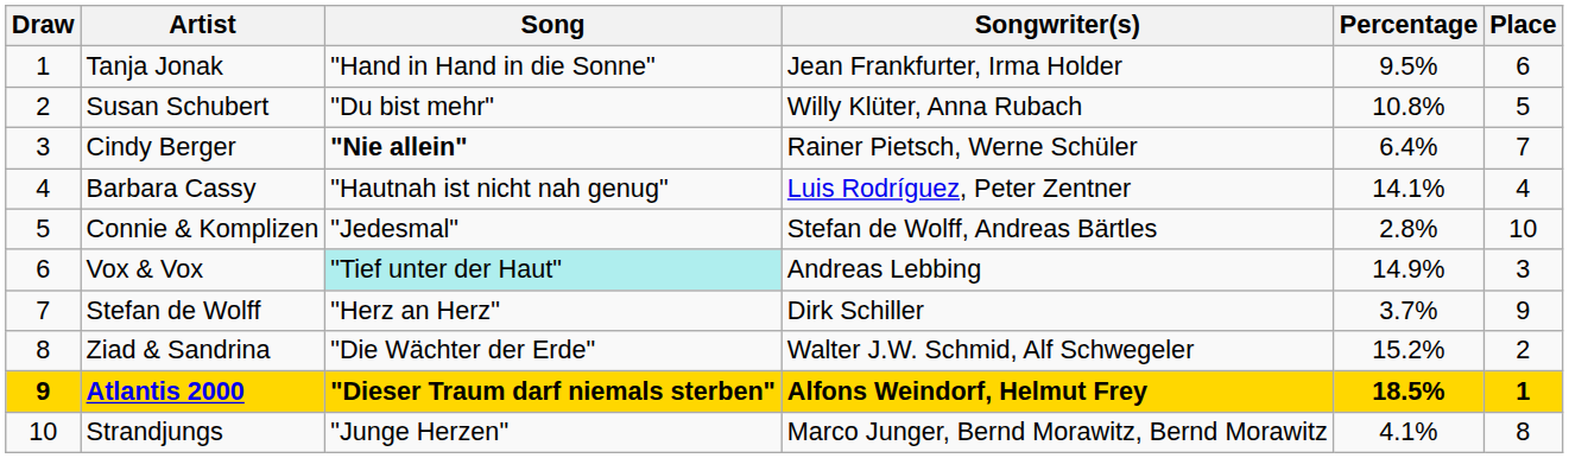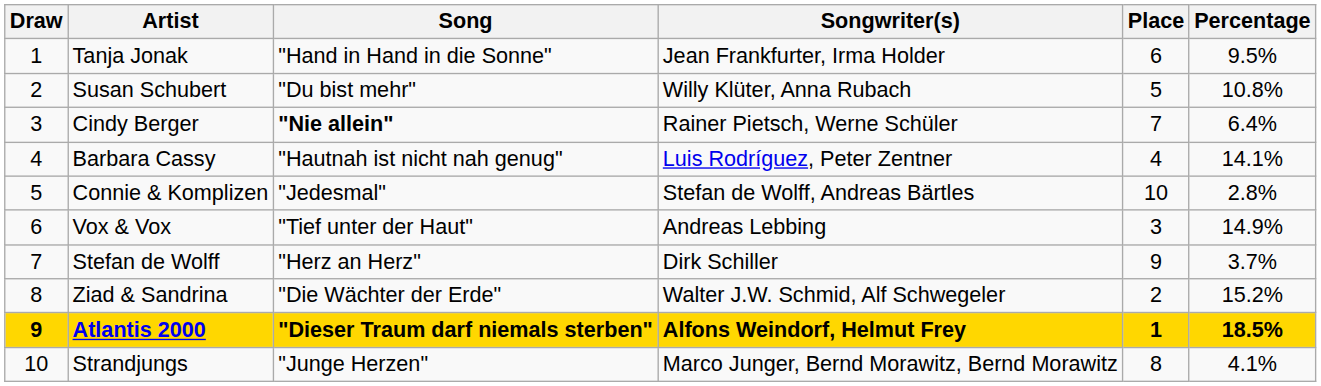columns swapped: Percentage <-> Place
Vox & Vox | Song: paleturquoise background -> no background
